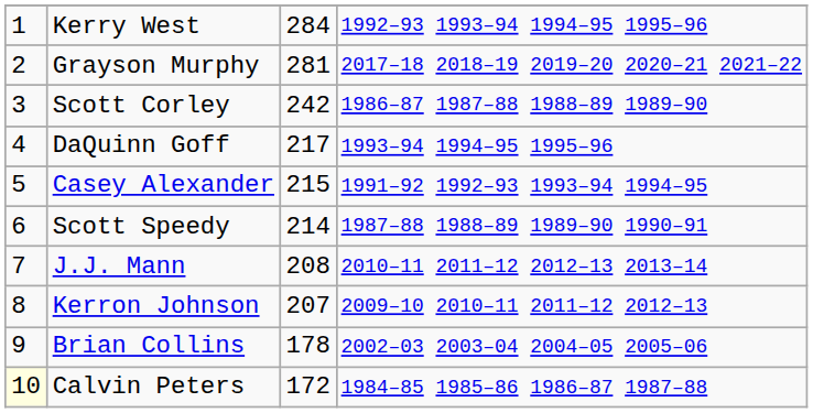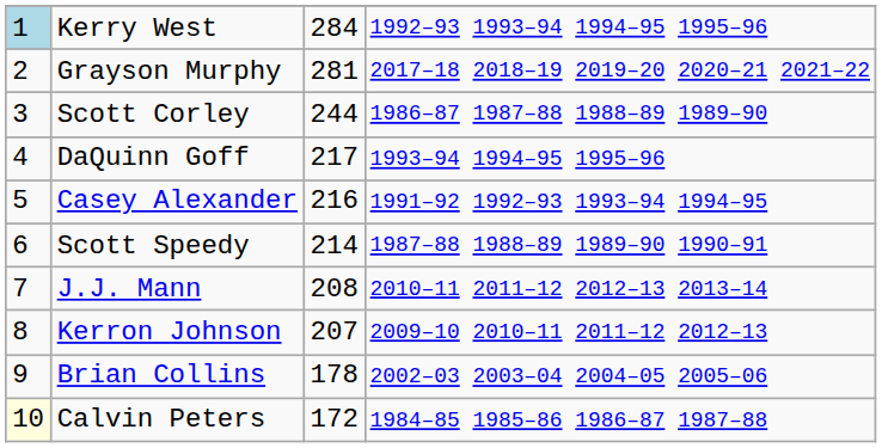Kerry West | column 1: no background -> lightblue background
Scott Corley | column 3: 242 -> 244
Casey Alexander | column 3: 215 -> 216
